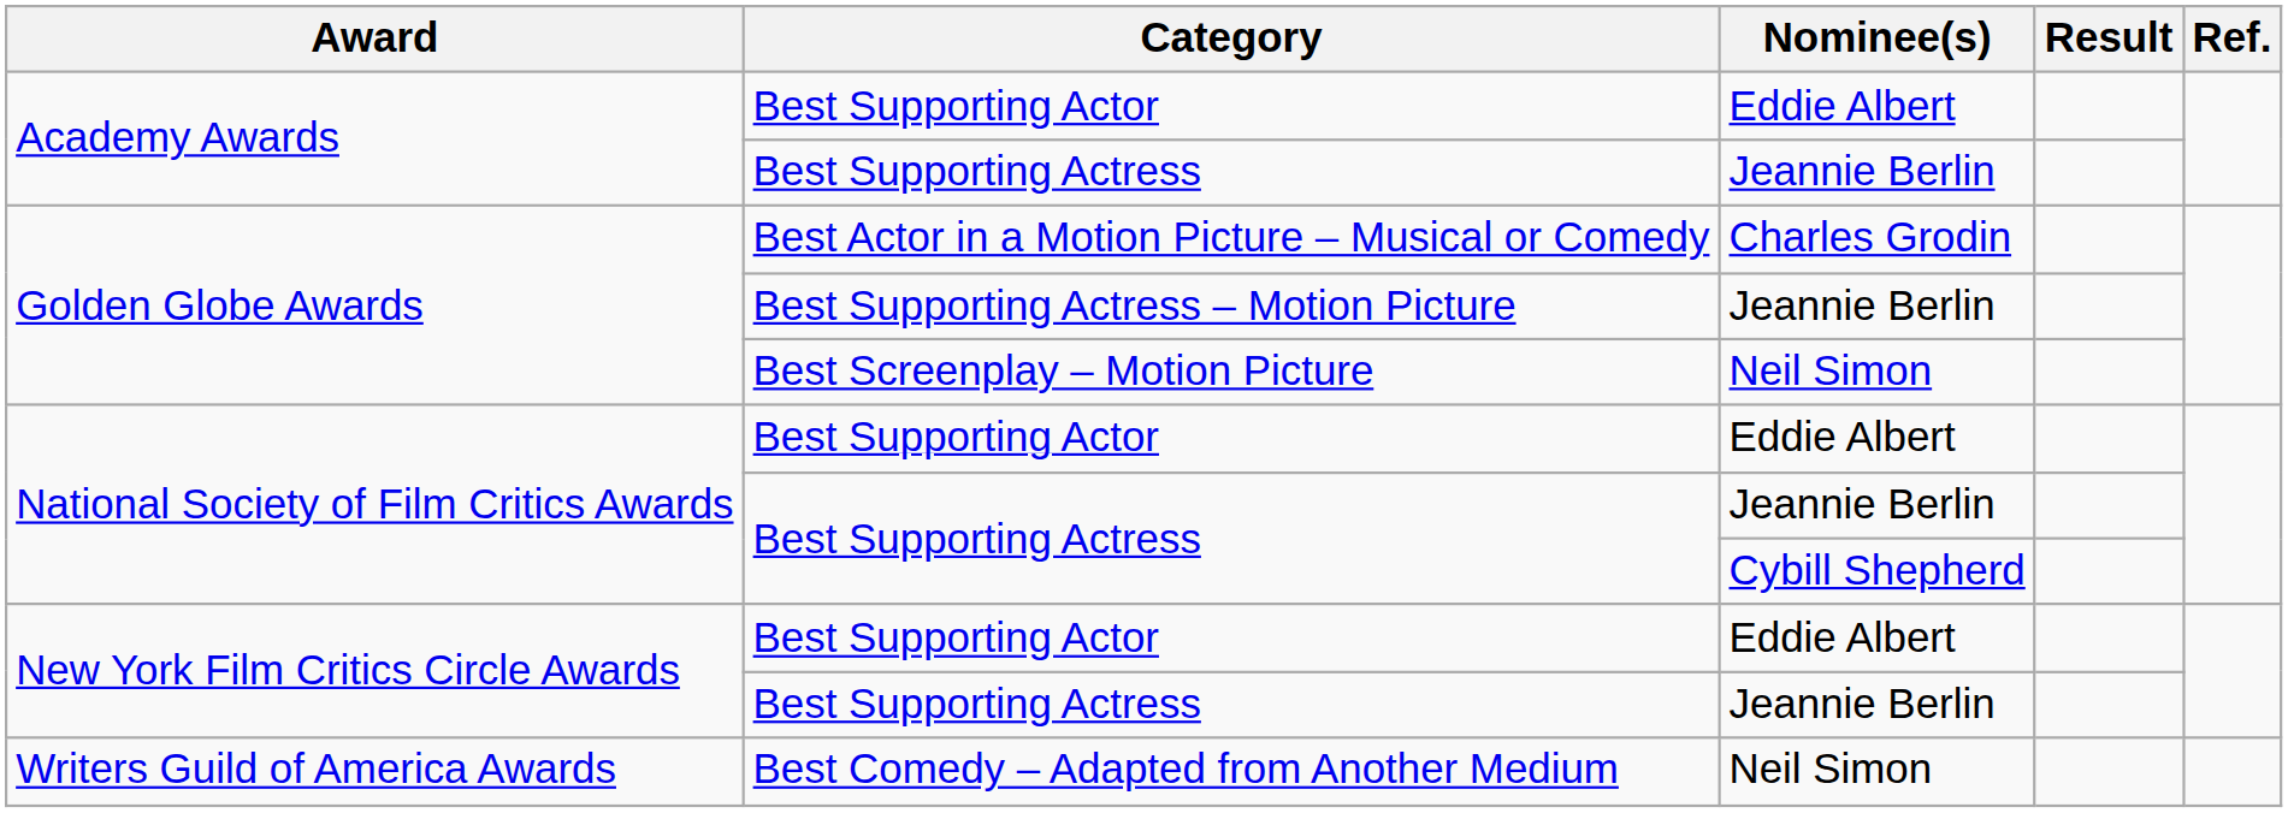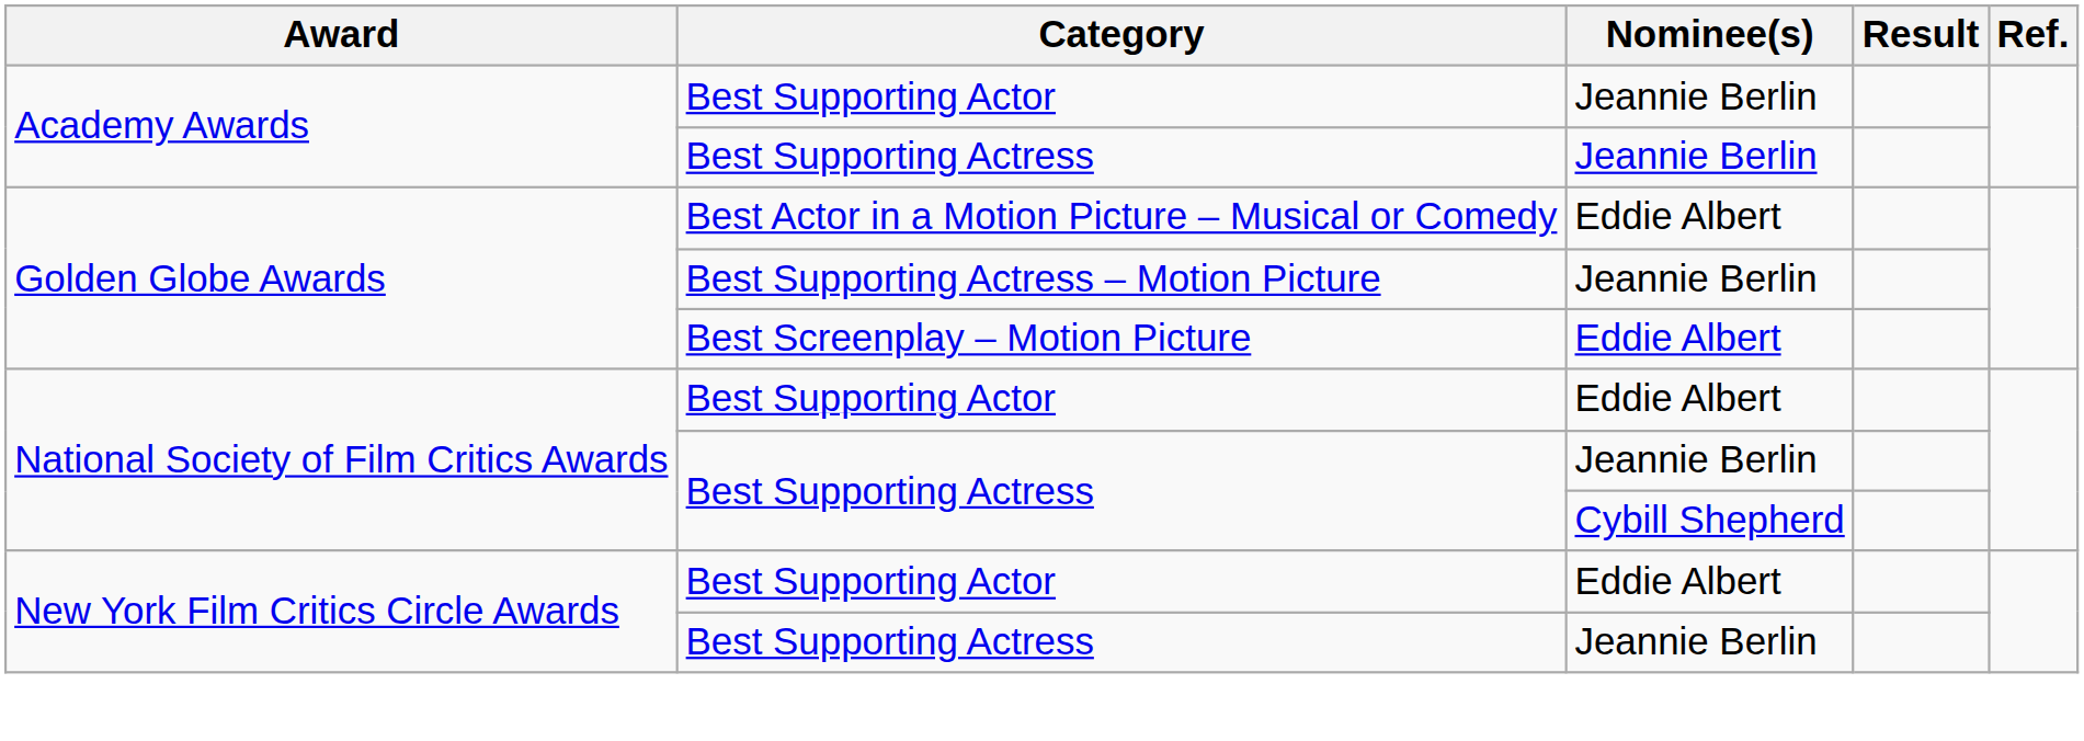Academy Awards / Best Supporting Actor | Nominee(s): Eddie Albert -> Jeannie Berlin
Best Actor in a Motion Picture – Musical or Comedy | Nominee(s): Charles Grodin -> Eddie Albert
Best Screenplay – Motion Picture | Nominee(s): Neil Simon -> Eddie Albert
- row: Writers Guild of America Awards | Best Comedy – Adapted from Another Medium | Neil Simon
